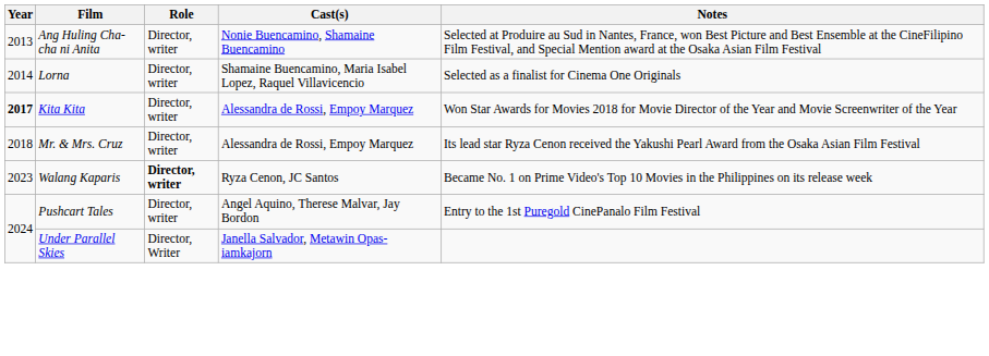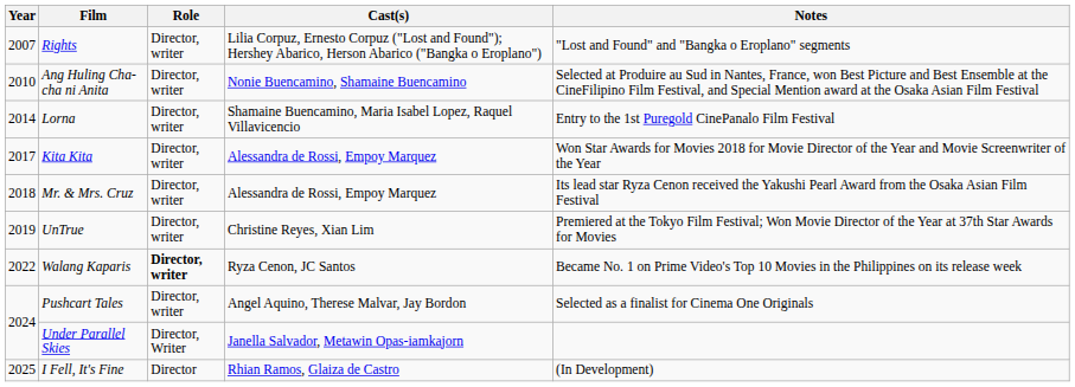+ row: 2007 | Rights | Director, writer | Lilia Corpuz, Ernesto Corpuz ("Lost and Found"); Hershey Abarico, Herson Abarico ("Bangka o Eroplano") | "Lost and Found" and "Bangka o Eroplano" segments
Ang Huling Cha-cha ni Anita | Year: 2013 -> 2010
Lorna | Notes: Selected as a finalist for Cinema One Originals -> Entry to the 1st Puregold CinePanalo Film Festival
Kita Kita | Year: bold -> normal
+ row: 2019 | UnTrue | Director, writer | Christine Reyes, Xian Lim | Premiered at the Tokyo Film Festival; Won Movie Director of the Year at 37th Star Awards for Movies
Walang Kaparis | Year: 2023 -> 2022
Pushcart Tales | Notes: Entry to the 1st Puregold CinePanalo Film Festival -> Selected as a finalist for Cinema One Originals
+ row: 2025 | I Fell, It's Fine | Director | Rhian Ramos, Glaiza de Castro | (In Development)
